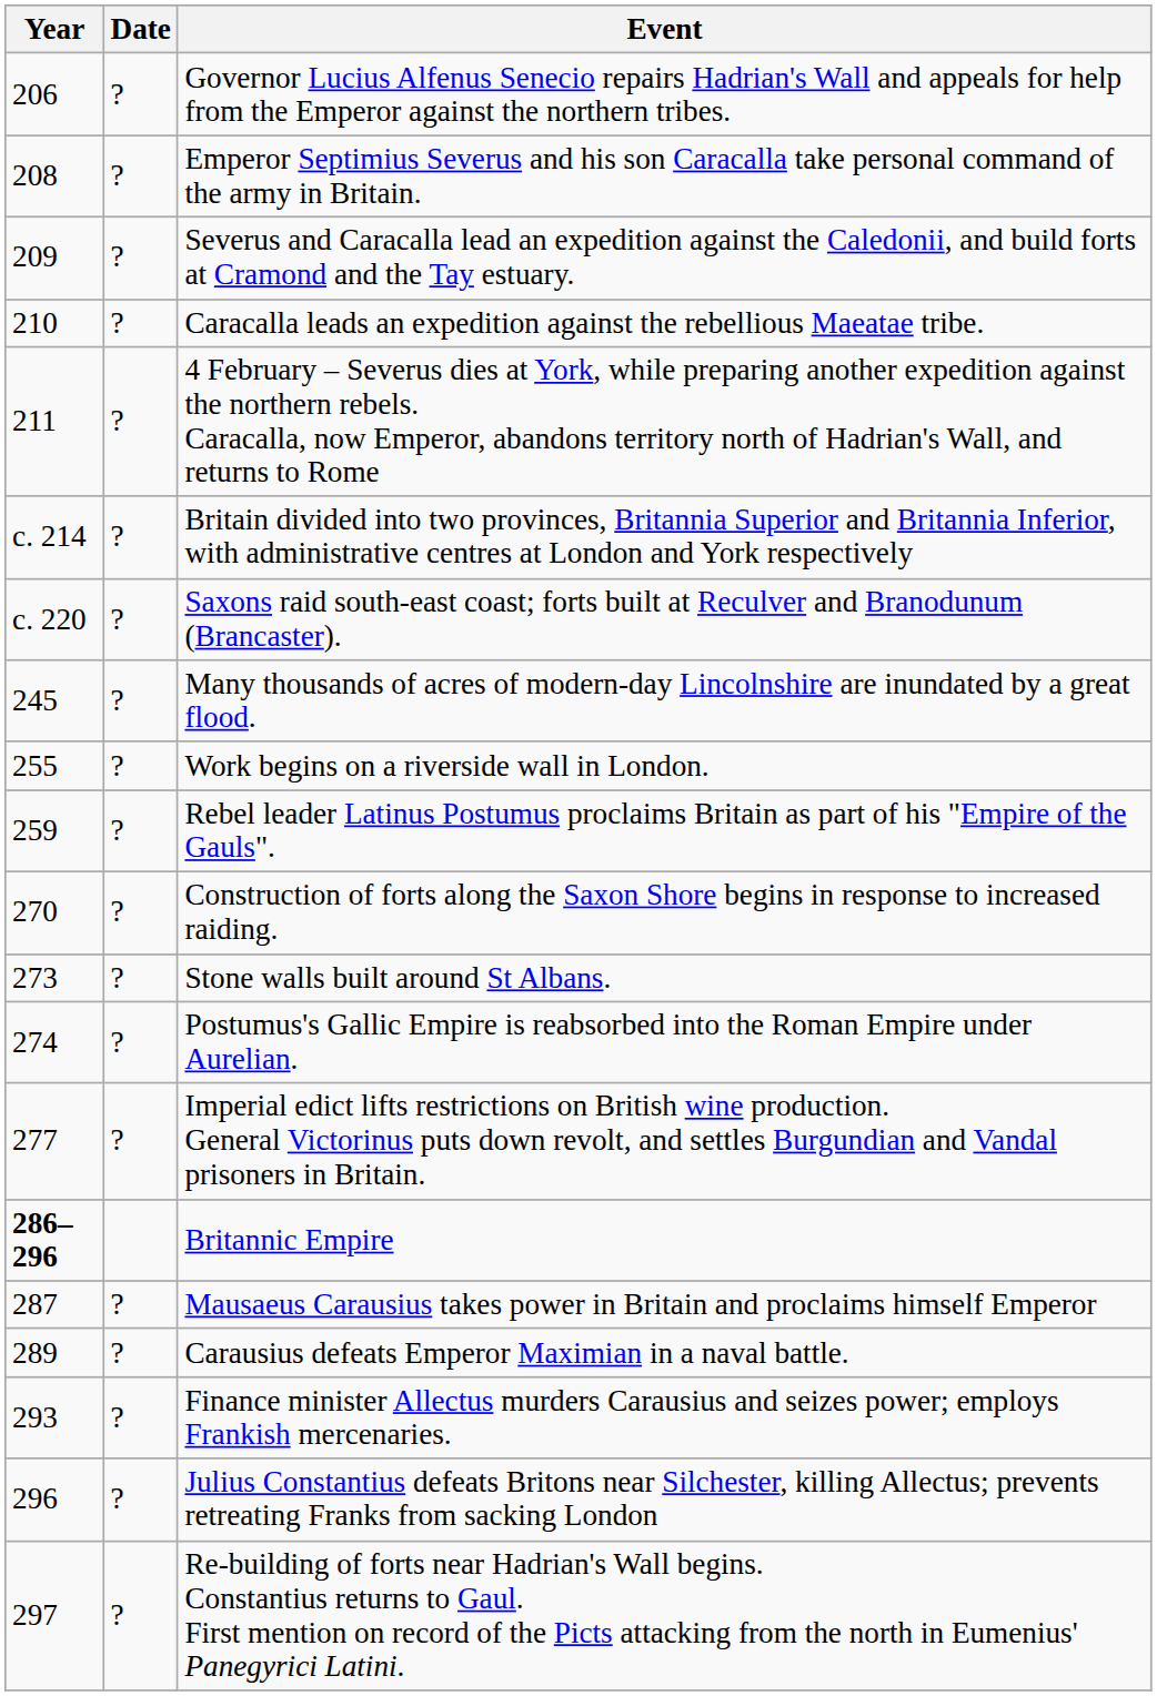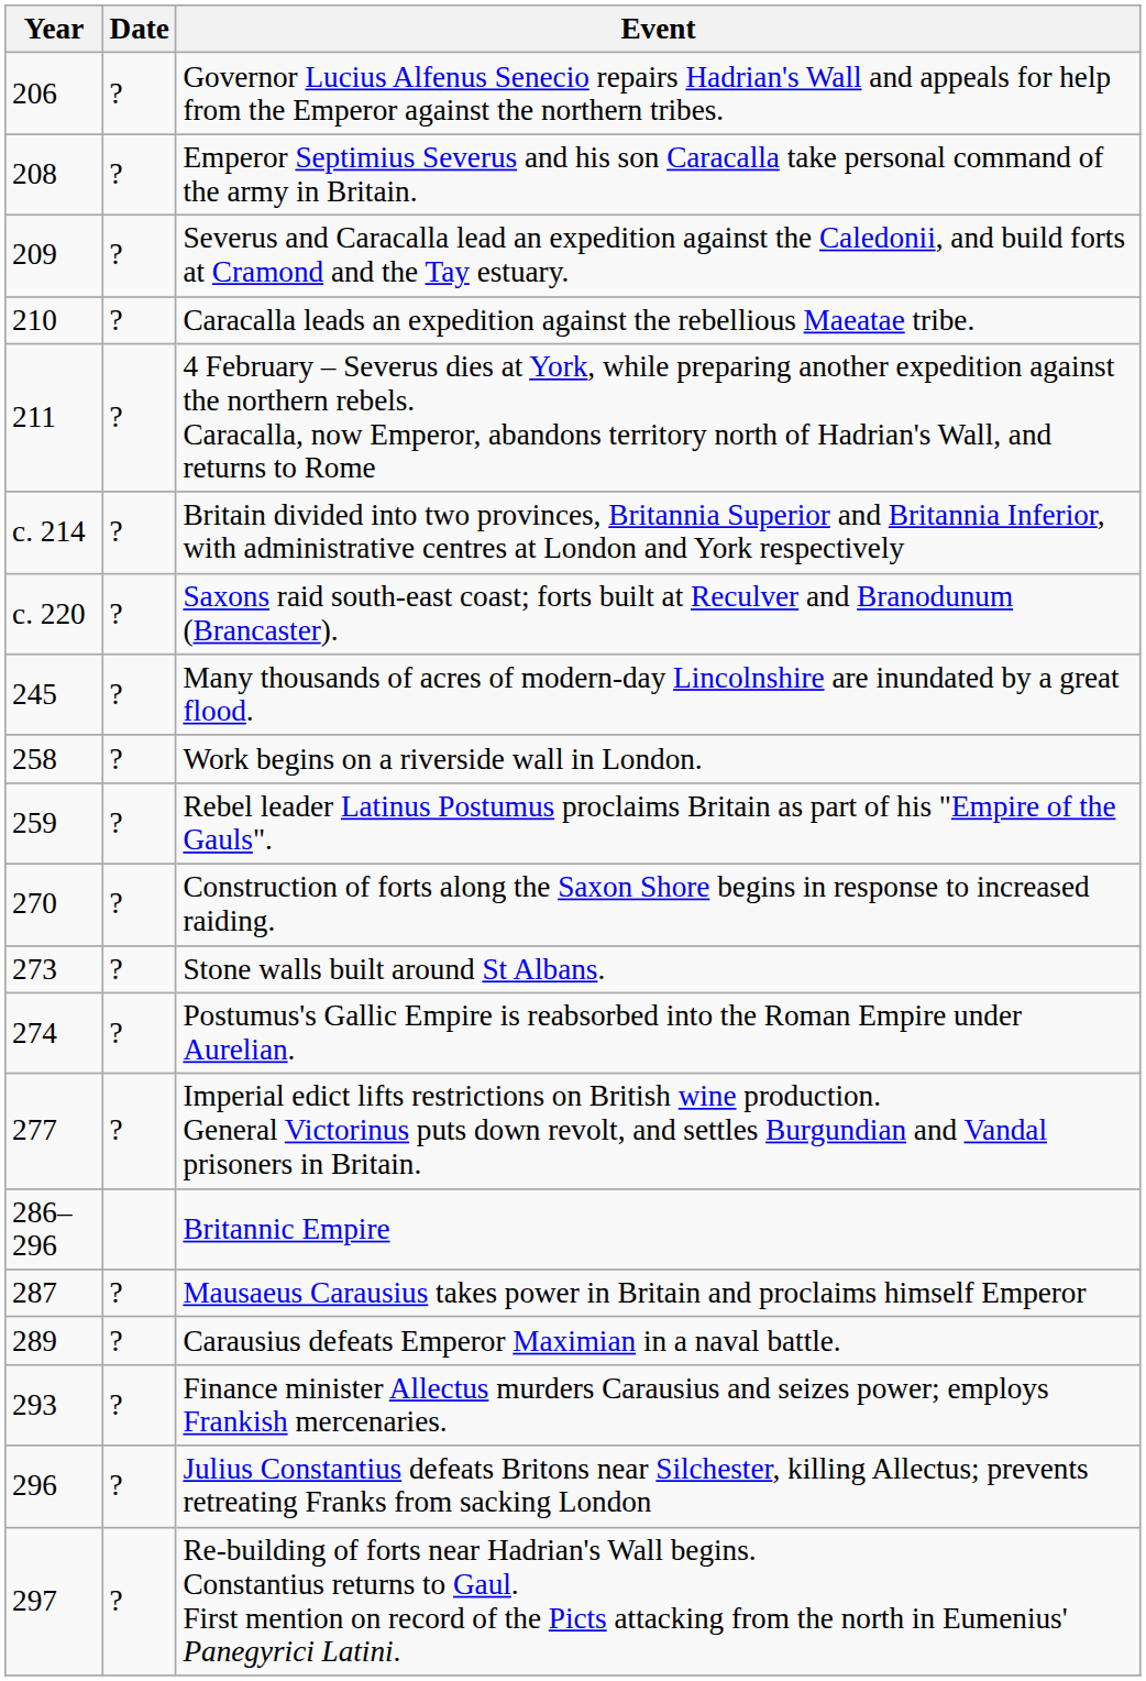Work begins on a riverside wall in London. | Year: 255 -> 258
Britannic Empire | Year: bold -> normal
